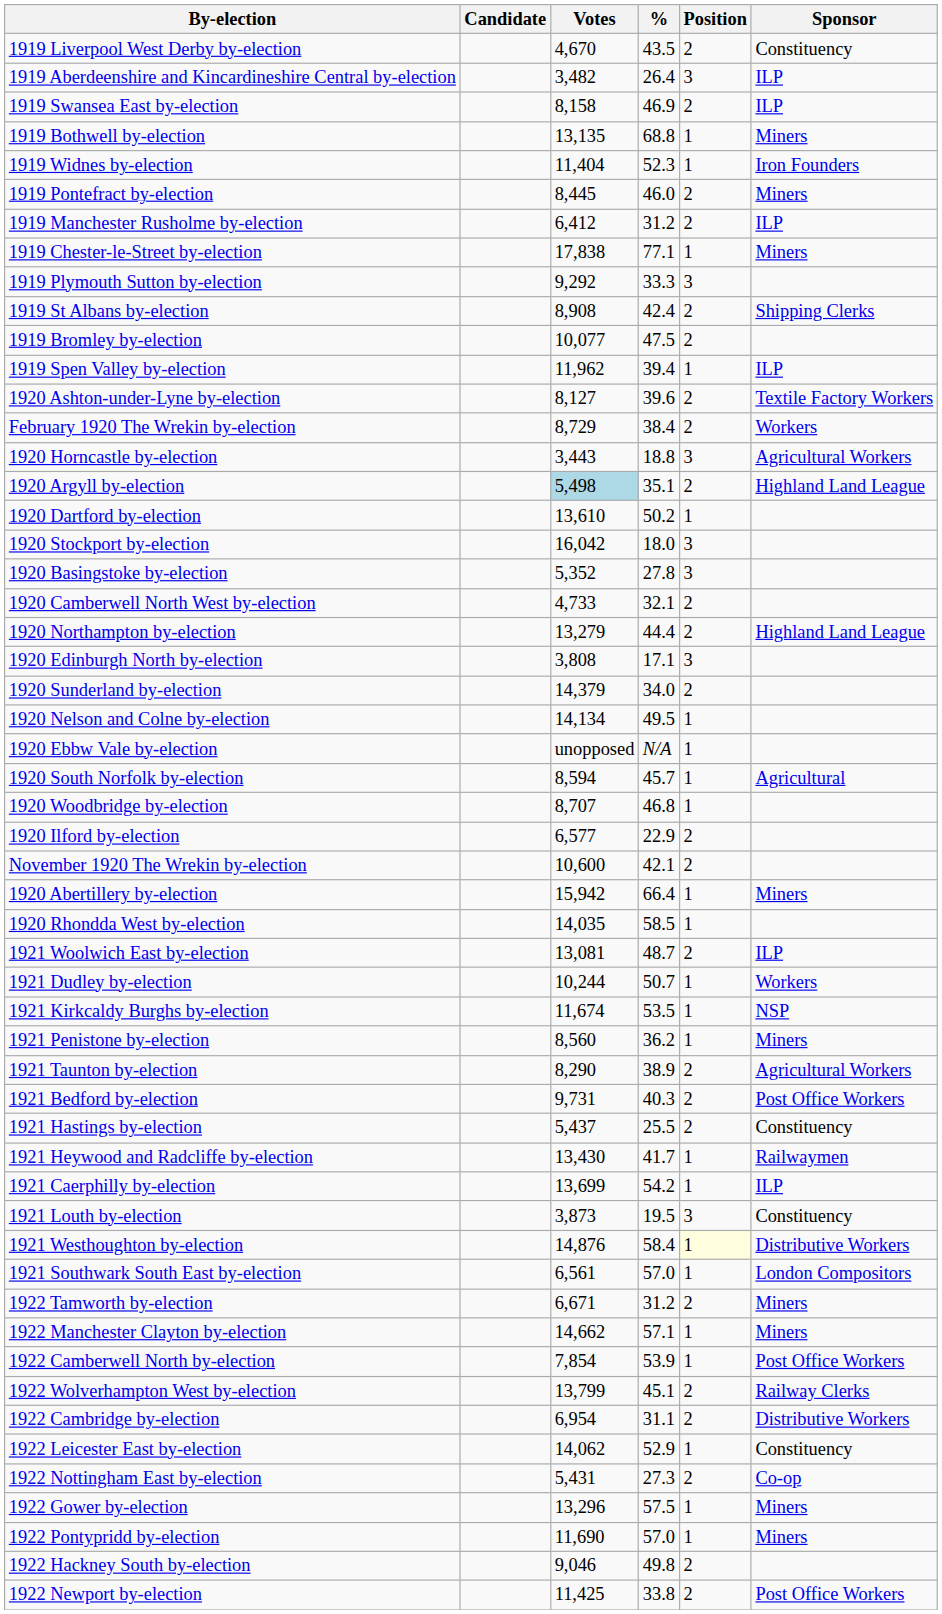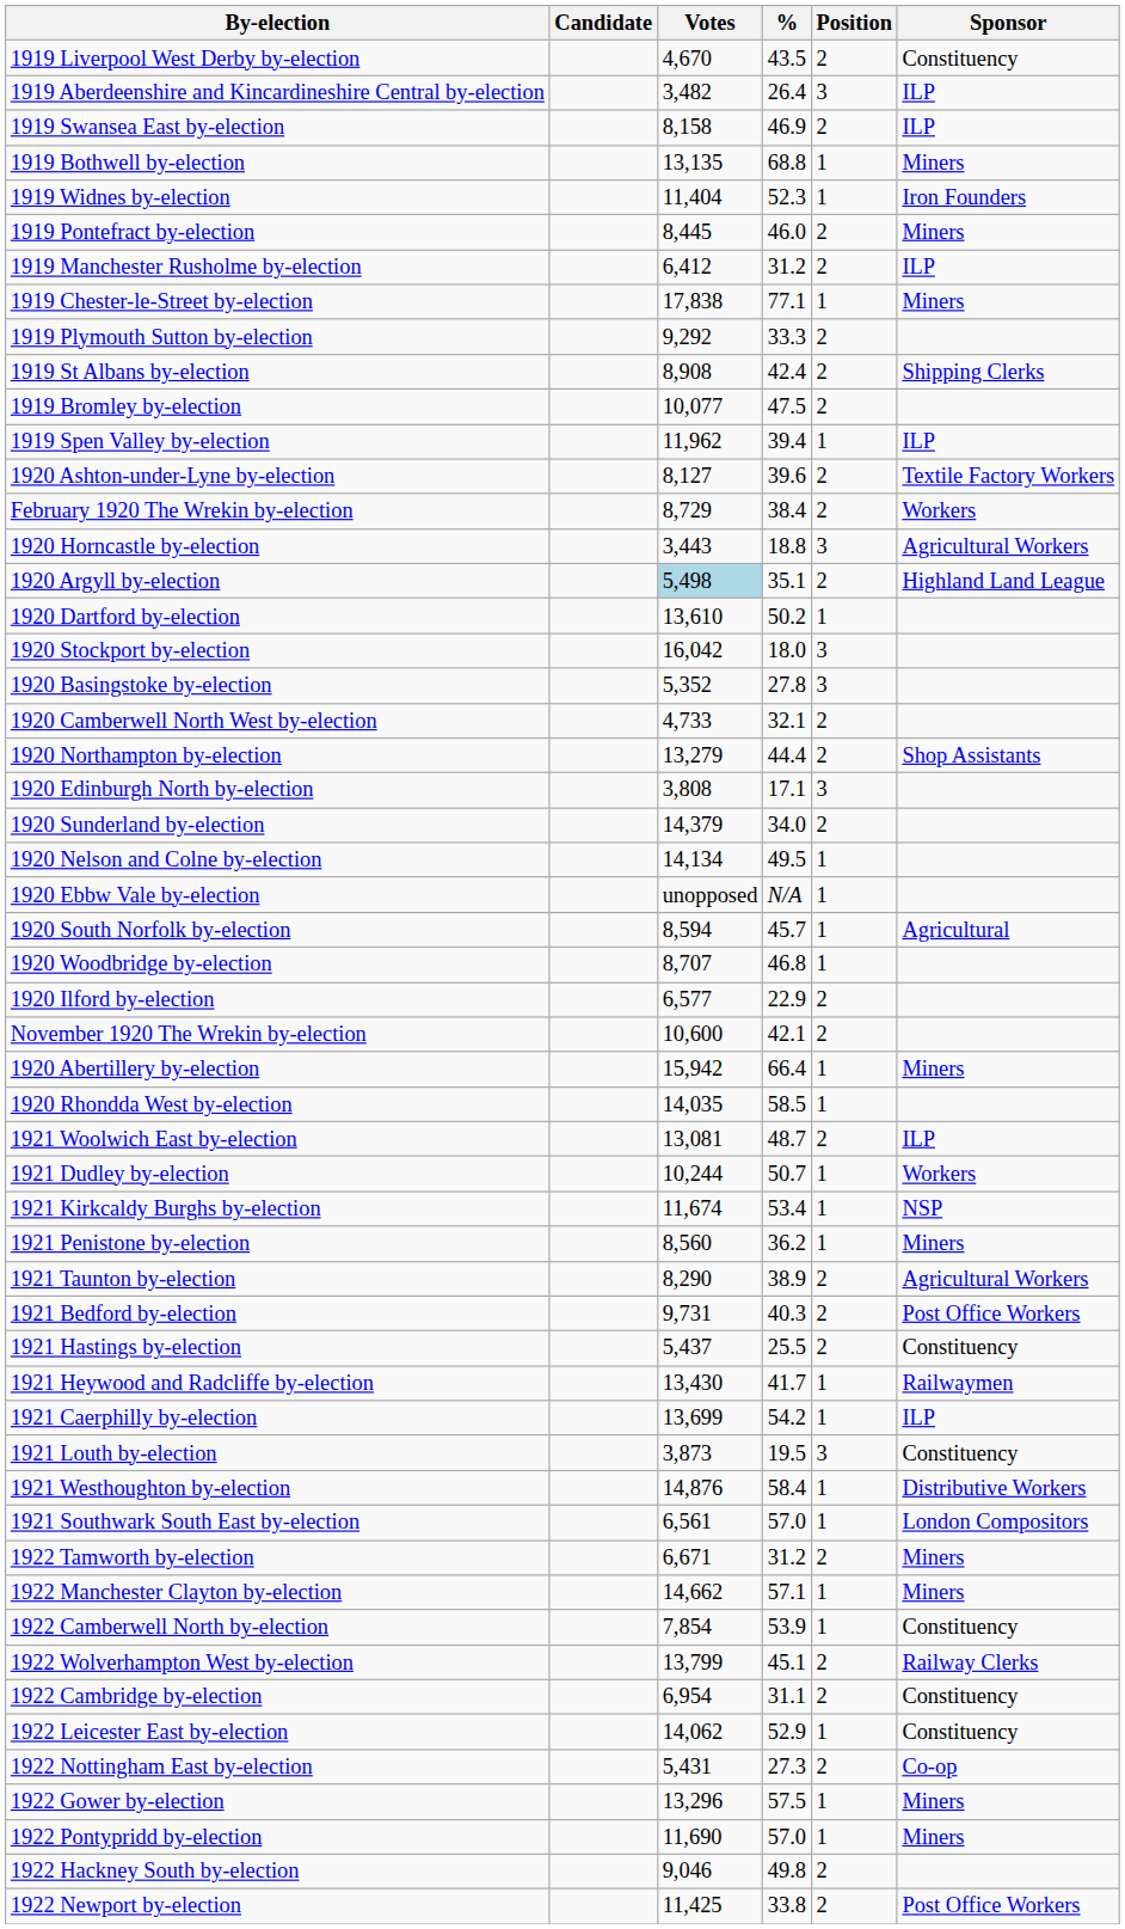1919 Plymouth Sutton by-election | Position: 3 -> 2
1920 Northampton by-election | Sponsor: Highland Land League -> Shop Assistants
1921 Kirkcaldy Burghs by-election | %: 53.5 -> 53.4
1921 Westhoughton by-election | Position: lightyellow background -> no background
1922 Camberwell North by-election | Sponsor: Post Office Workers -> Constituency
1922 Cambridge by-election | Sponsor: Distributive Workers -> Constituency
